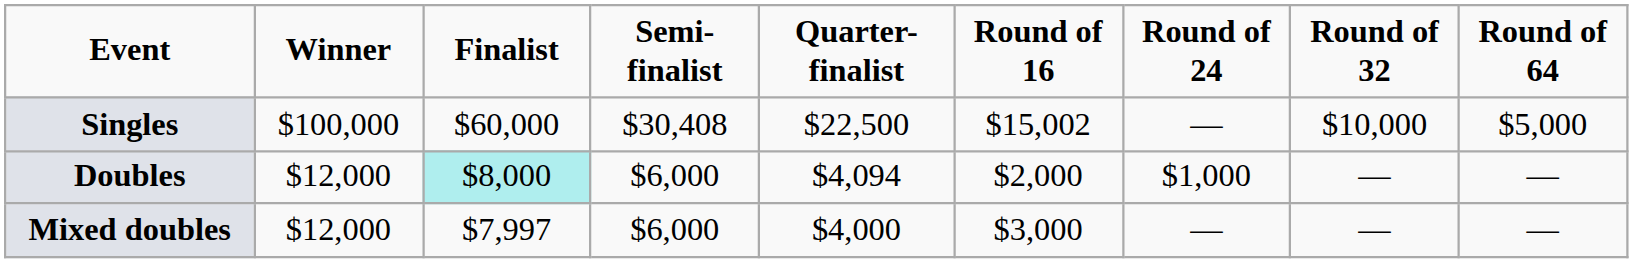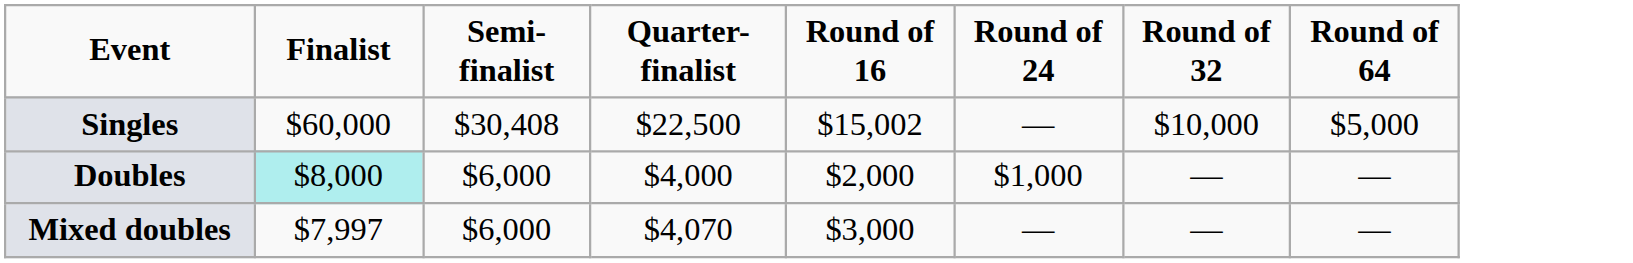- column: Winner | $100,000 | $12,000 | $12,000
Doubles | Quarter-finalist: $4,094 -> $4,000
Mixed doubles | Quarter-finalist: $4,000 -> $4,070
